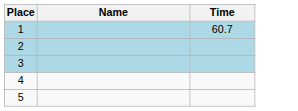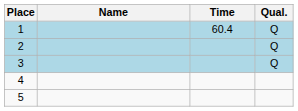+ column: Qual. | Q | Q | Q
1 | Time: 60.7 -> 60.4
